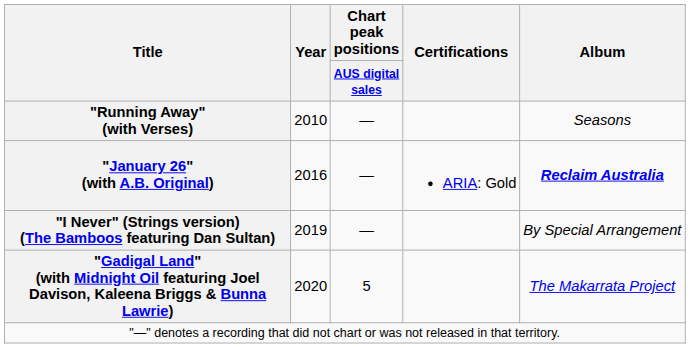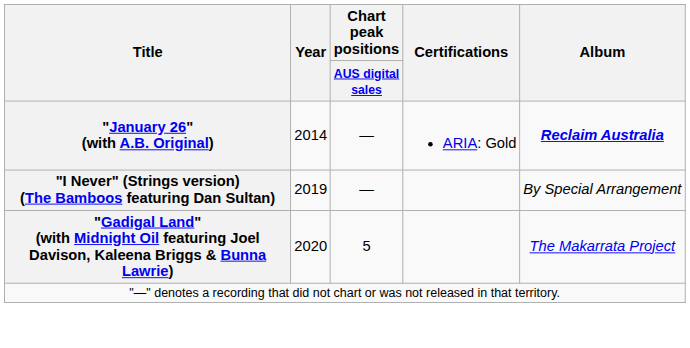- row: "Running Away" (with Verses) | 2010 | — | Seasons
"January 26" (with A.B. Original) | Year: 2016 -> 2014
